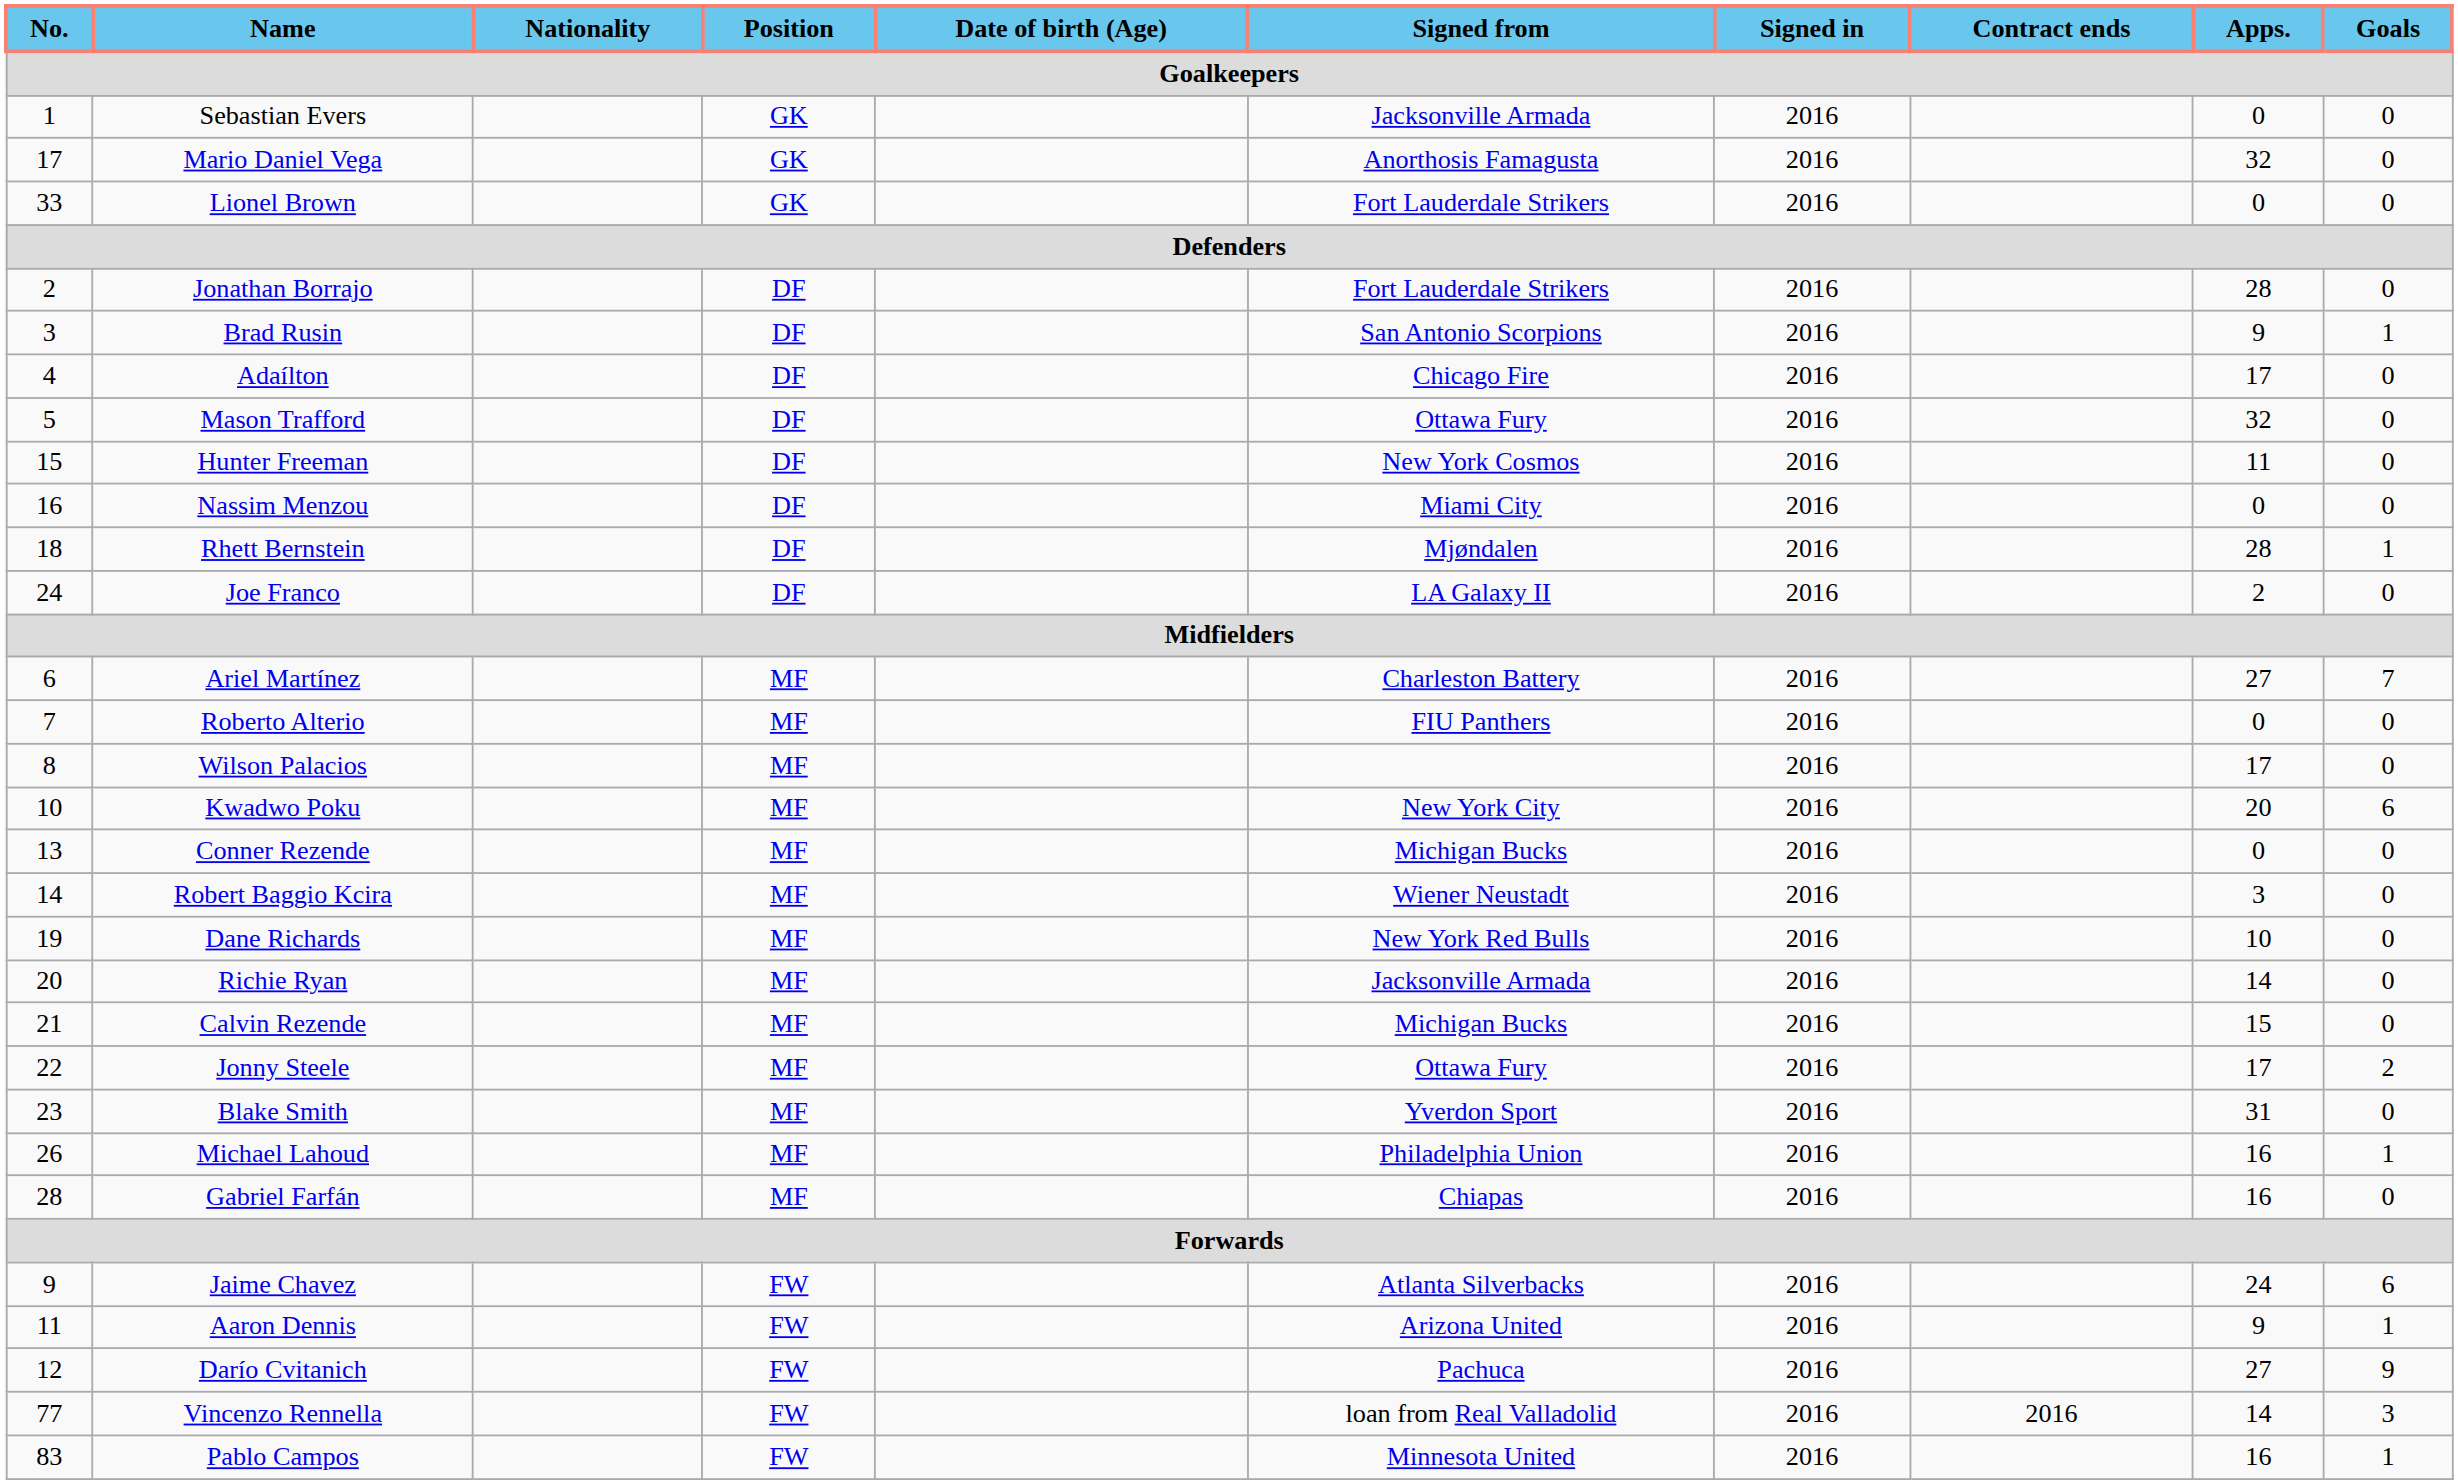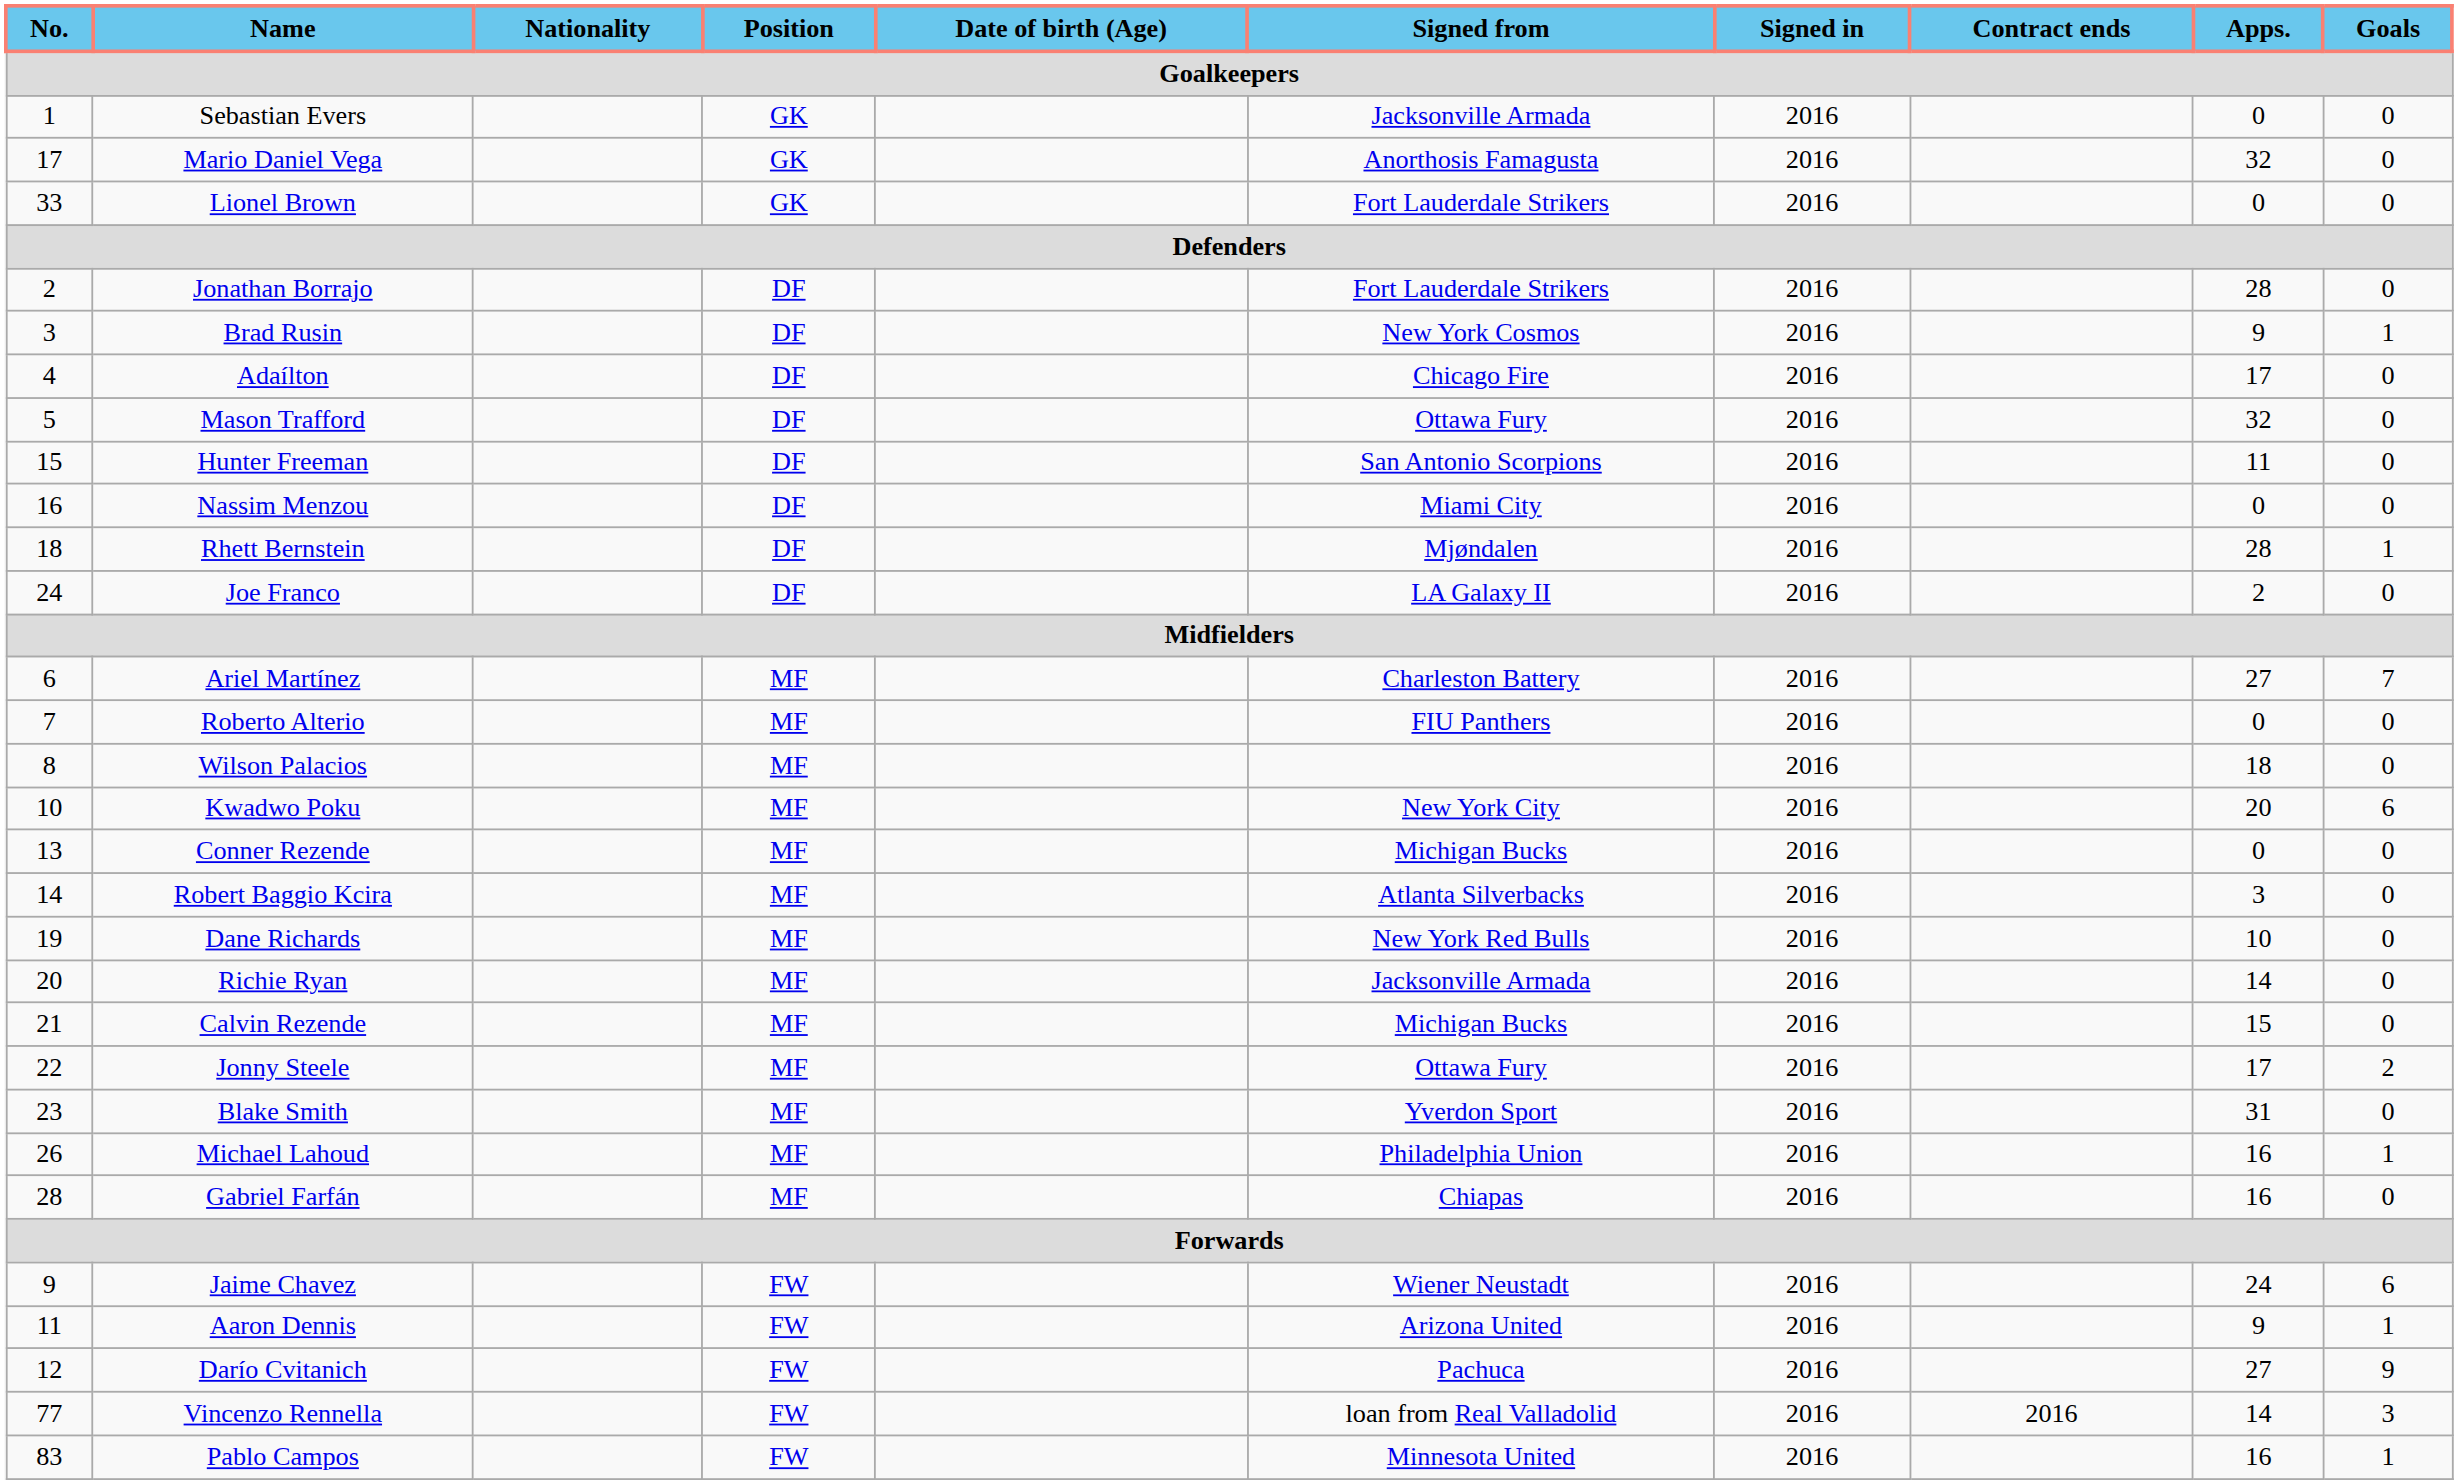Brad Rusin | Signed from: San Antonio Scorpions -> New York Cosmos
Hunter Freeman | Signed from: New York Cosmos -> San Antonio Scorpions
Wilson Palacios | Apps.: 17 -> 18
Robert Baggio Kcira | Signed from: Wiener Neustadt -> Atlanta Silverbacks
Jaime Chavez | Signed from: Atlanta Silverbacks -> Wiener Neustadt
